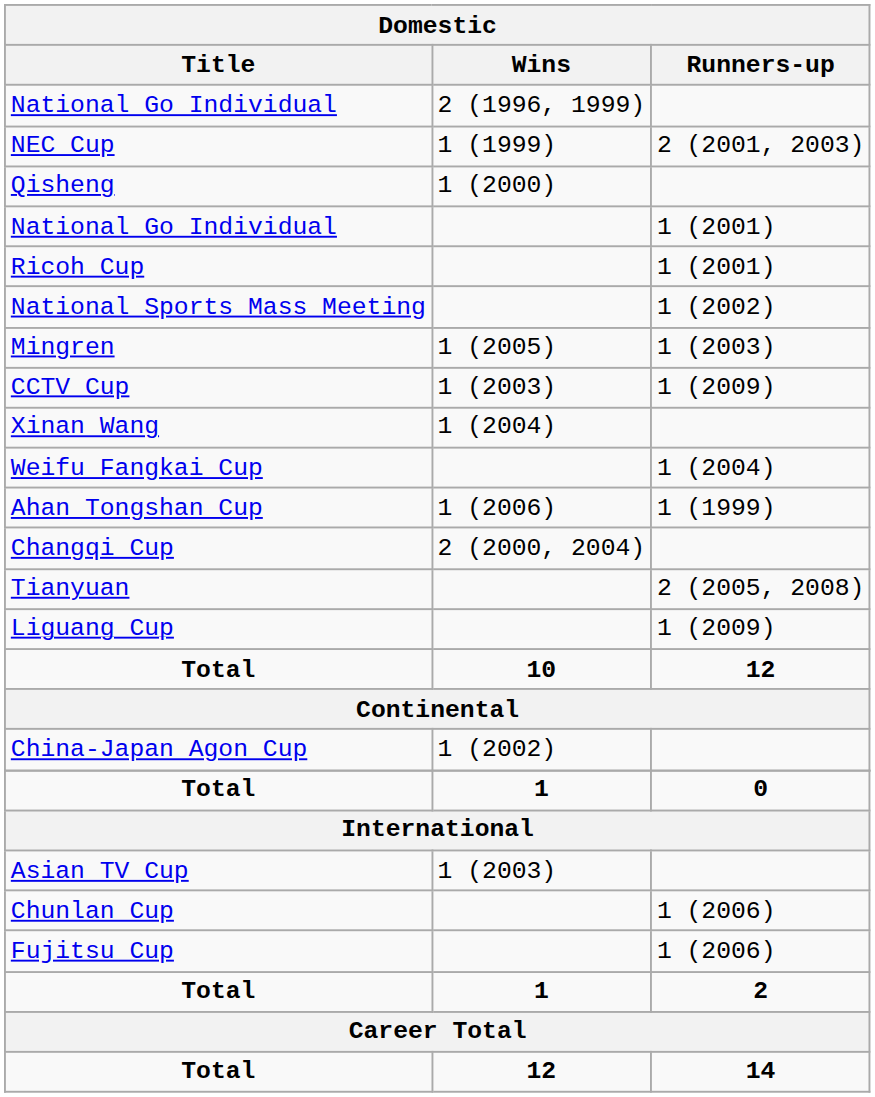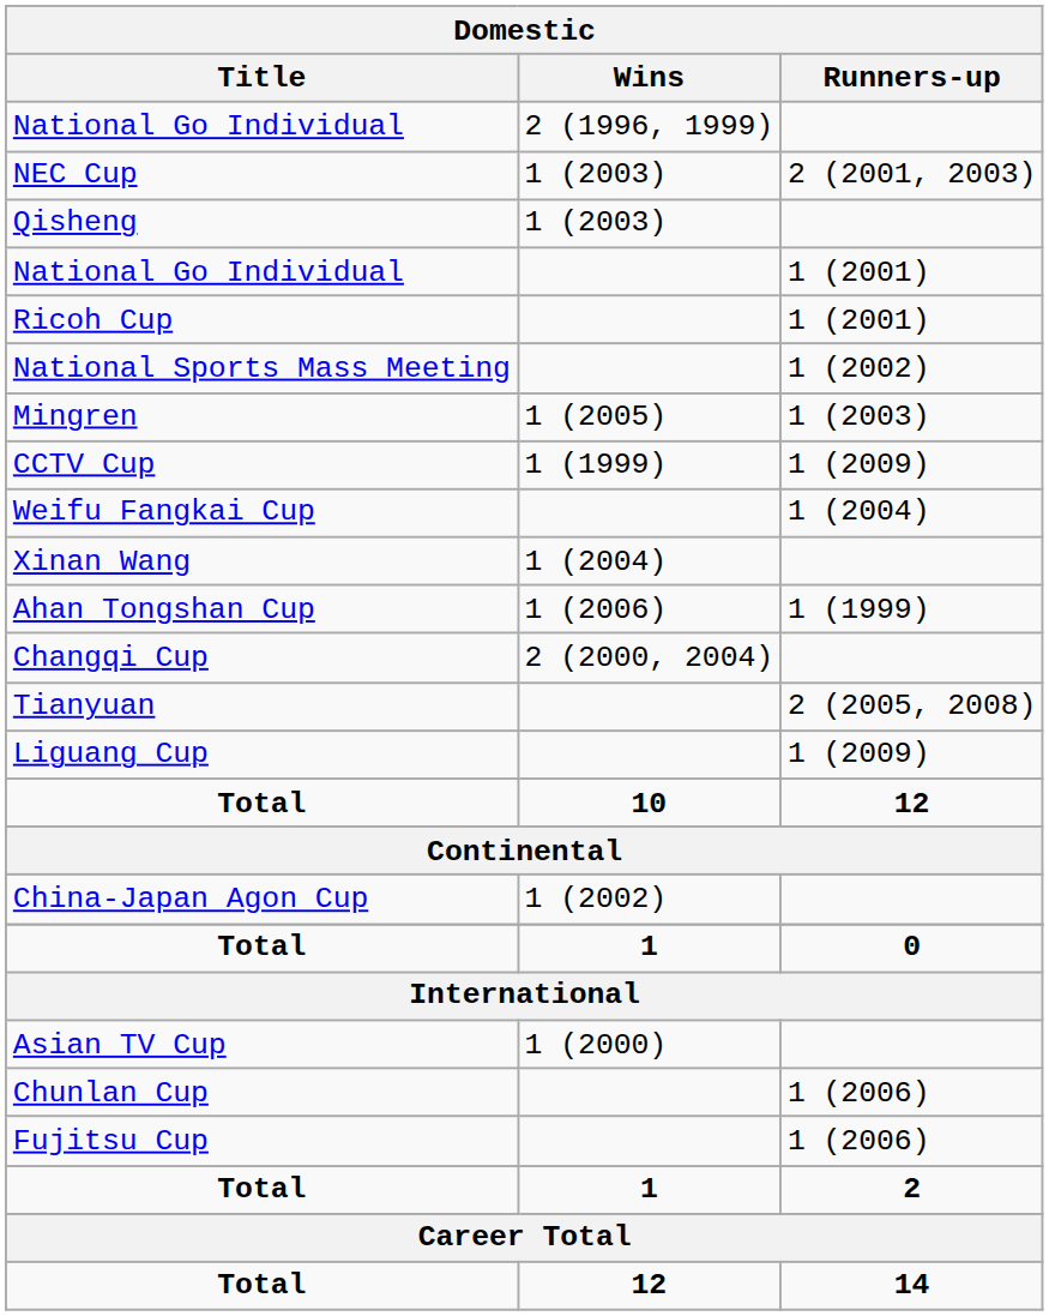NEC Cup | Wins: 1 (1999) -> 1 (2003)
Qisheng | Wins: 1 (2000) -> 1 (2003)
CCTV Cup | Wins: 1 (2003) -> 1 (1999)
rows swapped: Weifu Fangkai Cup <-> Xinan Wang
Asian TV Cup | Wins: 1 (2003) -> 1 (2000)
